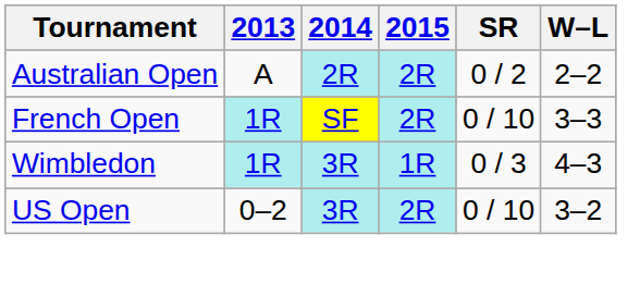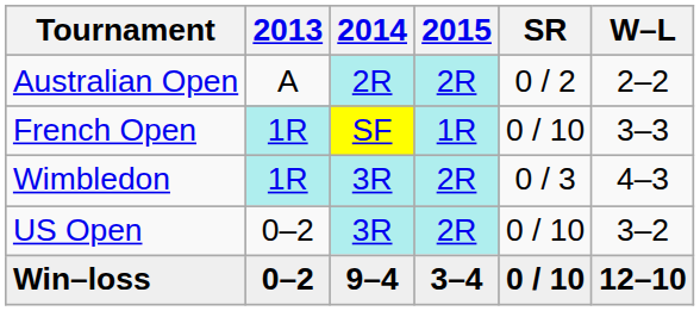French Open | 2015: 2R -> 1R
Wimbledon | 2015: 1R -> 2R
+ row: Win–loss | 0–2 | 9–4 | 3–4 | 0 / 10 | 12–10
